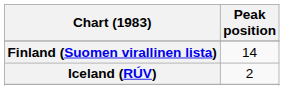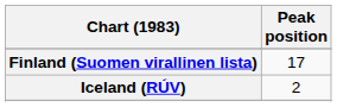Finland (Suomen virallinen lista) | Peak position: 14 -> 17
